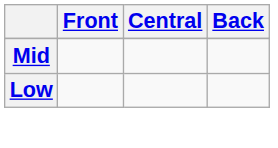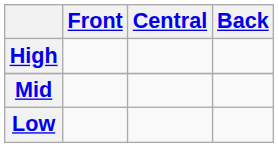+ row: High
